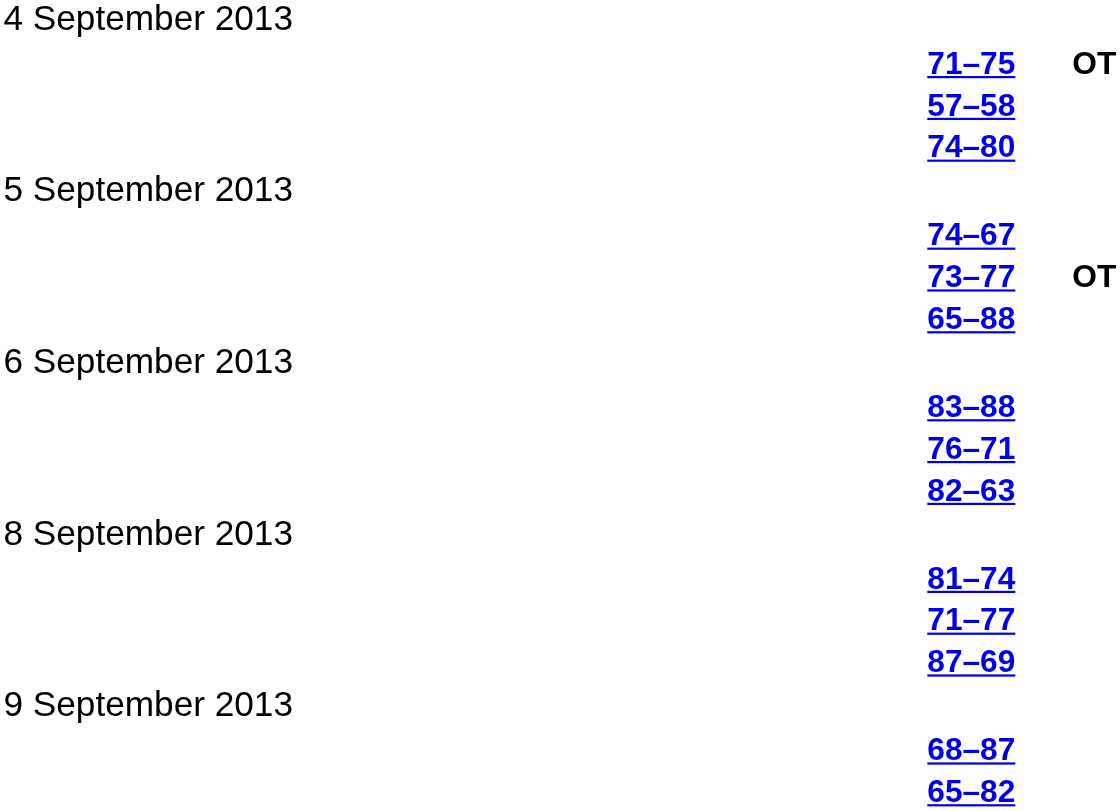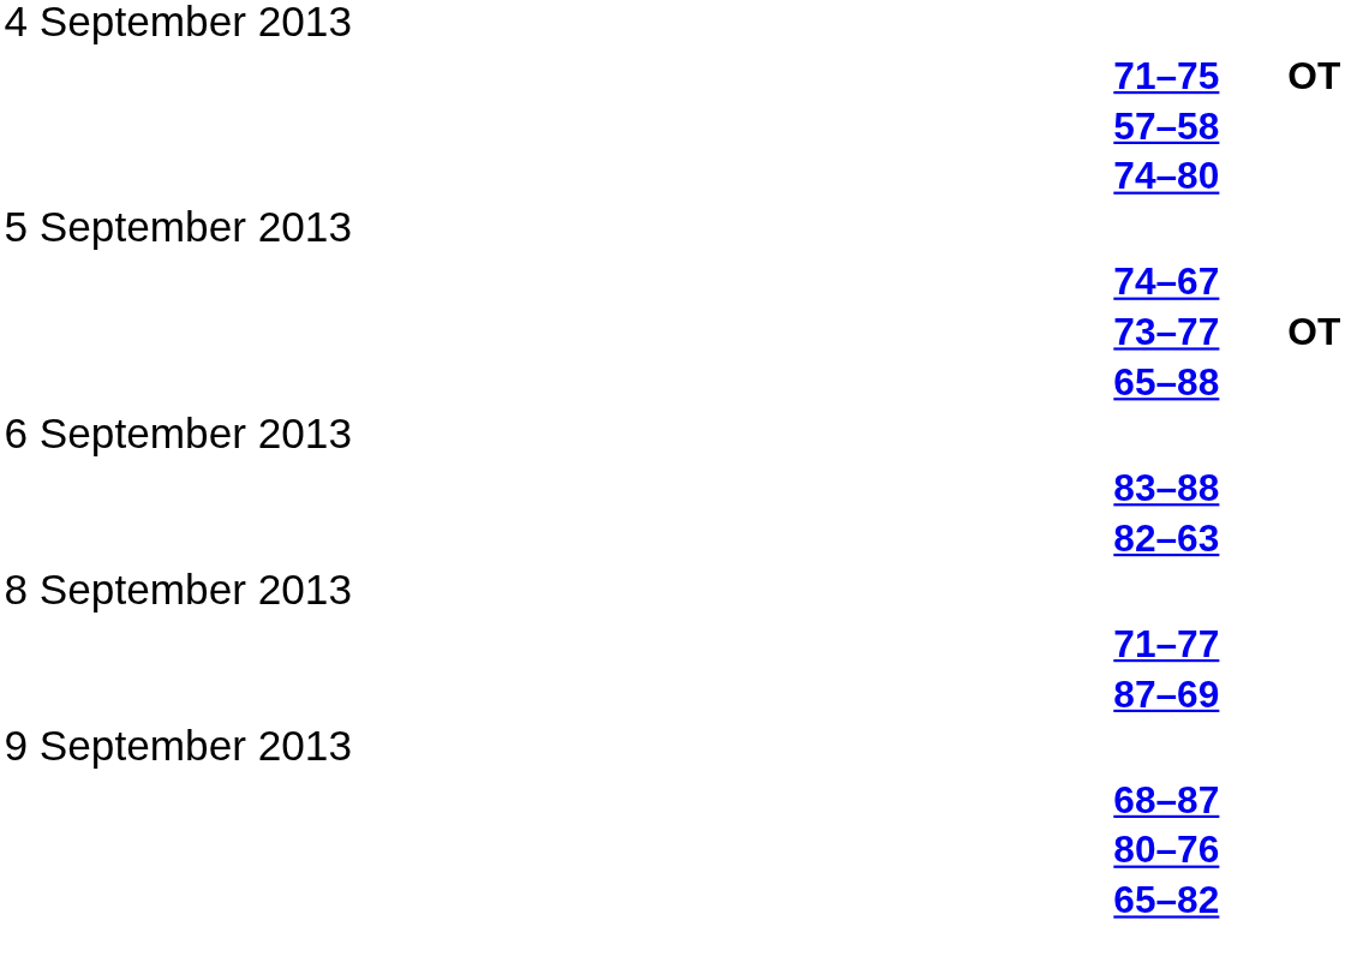- row: 76–71
- row: 81–74
+ row: 80–76
